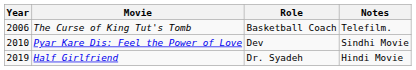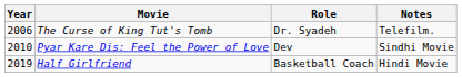The Curse of King Tut's Tomb | Role: Basketball Coach -> Dr. Syadeh
Half Girlfriend | Role: Dr. Syadeh -> Basketball Coach
